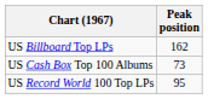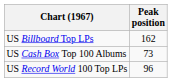US Record World 100 Top LPs | Peak position: 95 -> 96
